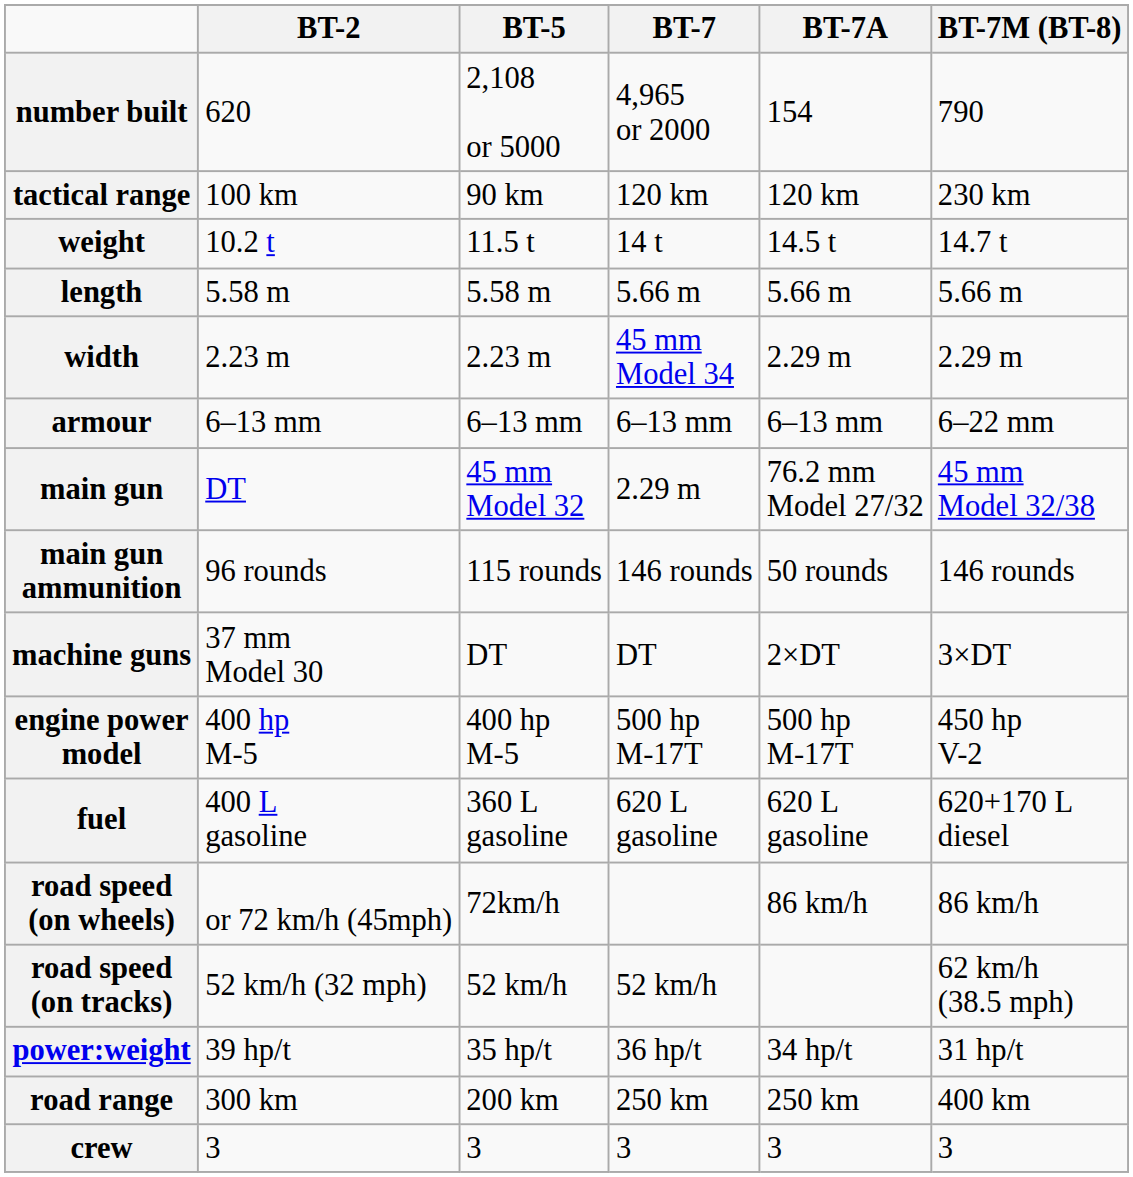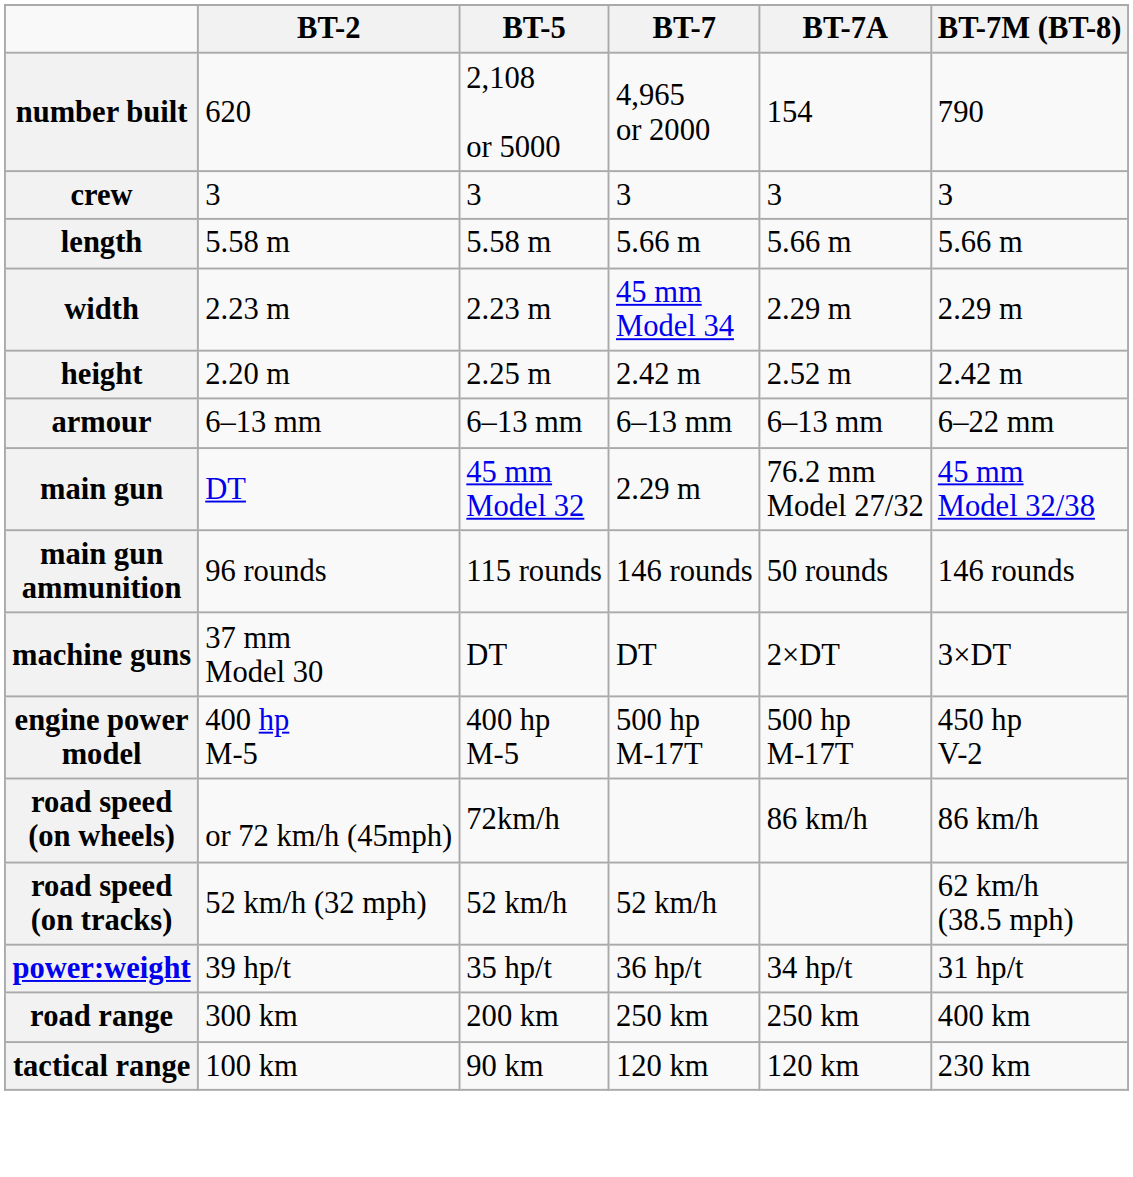rows swapped: crew <-> tactical range
- row: weight | 10.2 t | 11.5 t | 14 t | 14.5 t | 14.7 t
+ row: height | 2.20 m | 2.25 m | 2.42 m | 2.52 m | 2.42 m
- row: fuel | 400 L gasoline | 360 L gasoline | 620 L gasoline | 620 L gasoline | 620+170 L diesel
